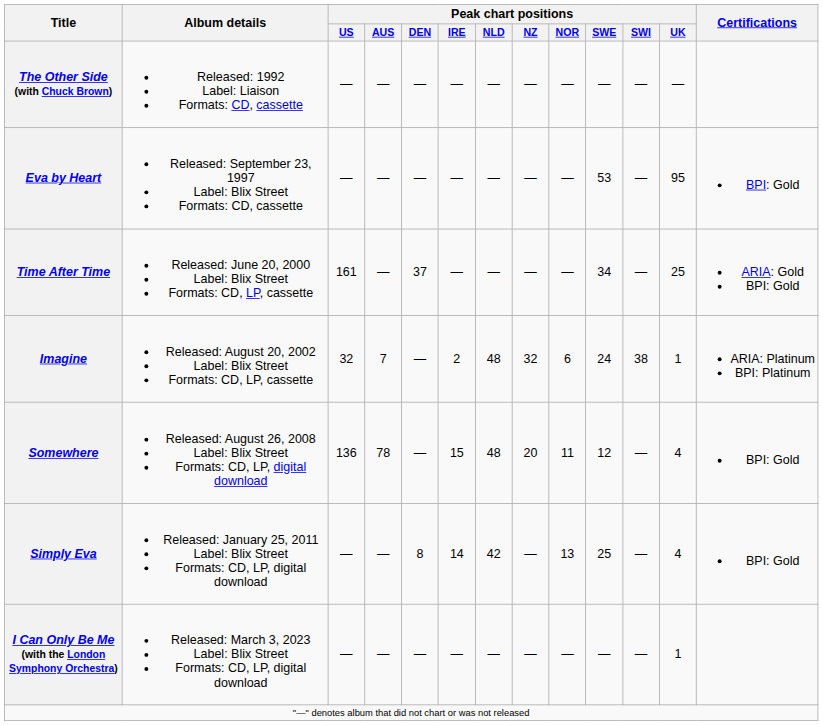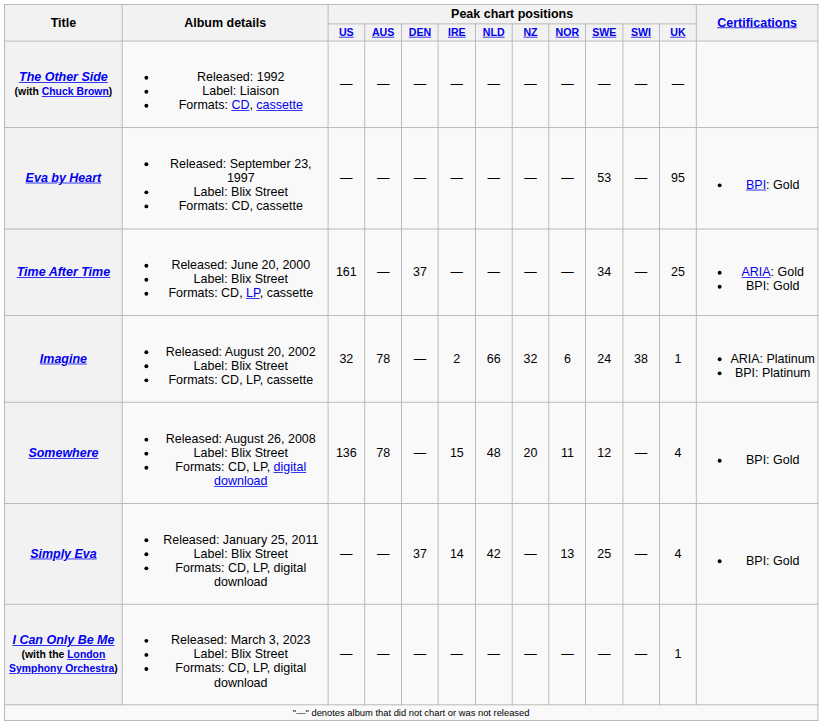Imagine | Peak chart positions / AUS: 7 -> 78
Imagine | Peak chart positions / NLD: 48 -> 66
Simply Eva | Peak chart positions / DEN: 8 -> 37
